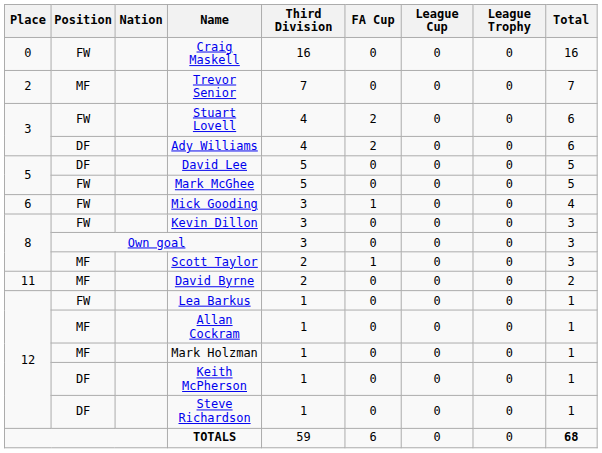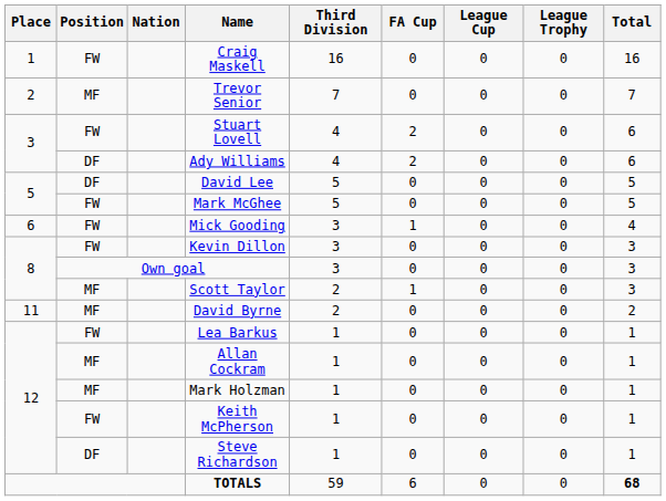Craig Maskell | Place: 0 -> 1
Keith McPherson | Position: DF -> FW
